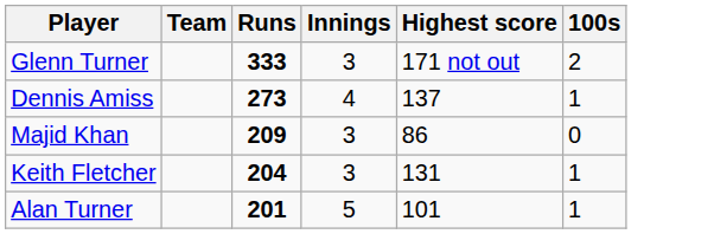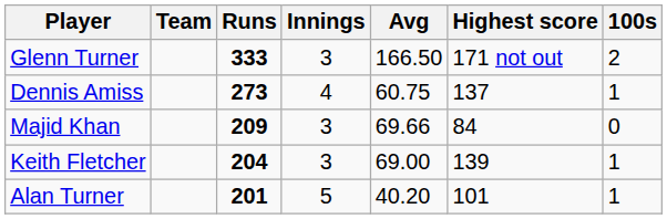+ column: Avg | 166.50 | 60.75 | 69.66 | 69.00 | 40.20
Majid Khan | Highest score: 86 -> 84
Keith Fletcher | Highest score: 131 -> 139
